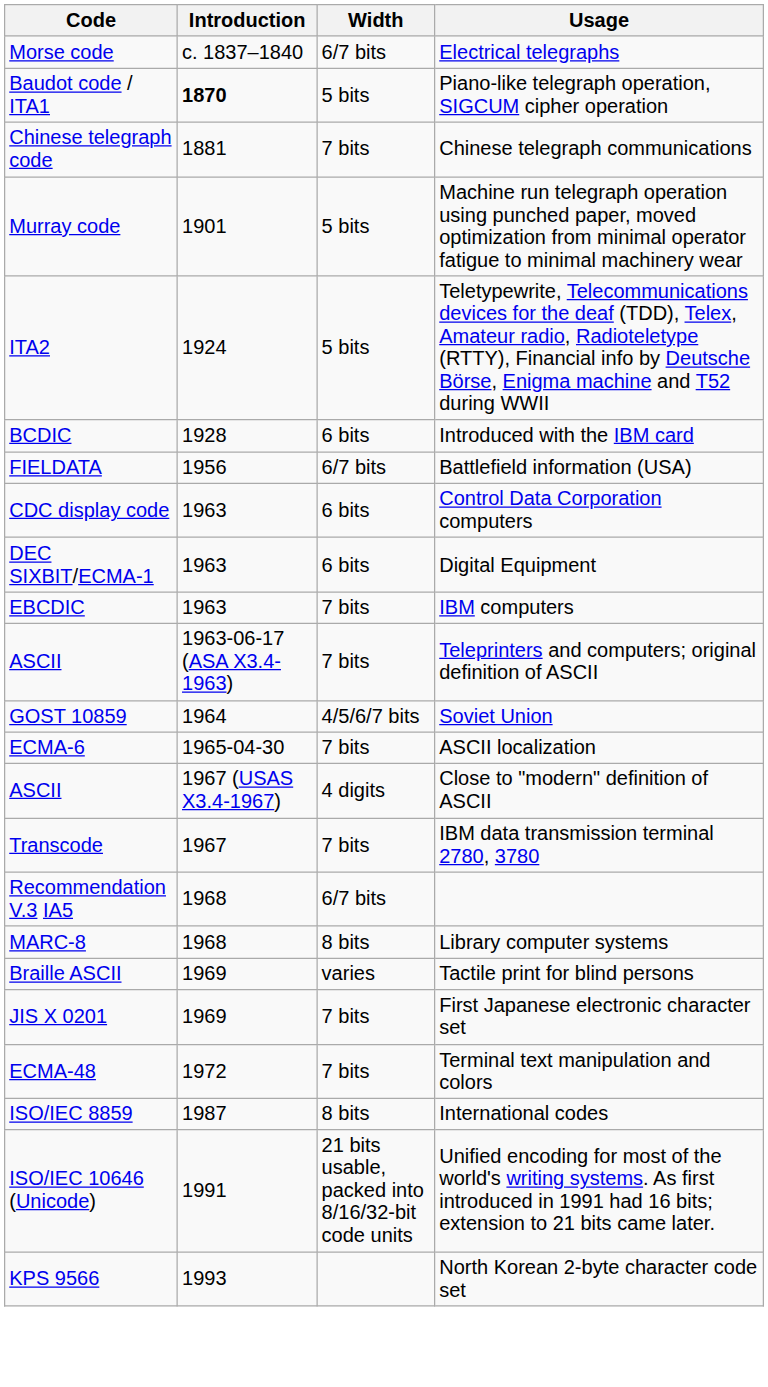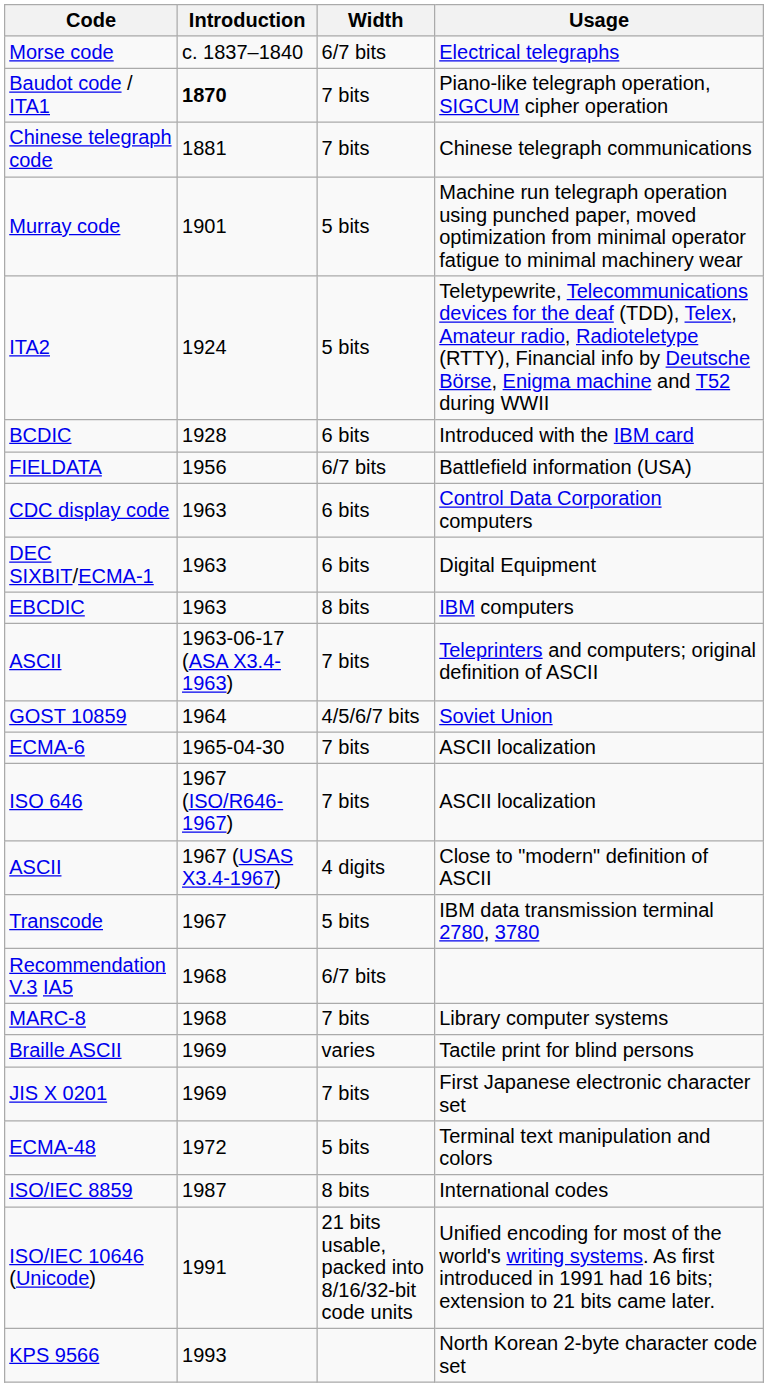Baudot code / ITA1 | Width: 5 bits -> 7 bits
EBCDIC | Width: 7 bits -> 8 bits
+ row: ISO 646 | 1967 (ISO/R646-1967) | 7 bits | ASCII localization
Transcode | Width: 7 bits -> 5 bits
MARC-8 | Width: 8 bits -> 7 bits
ECMA-48 | Width: 7 bits -> 5 bits
